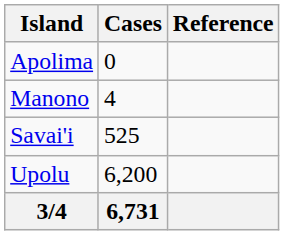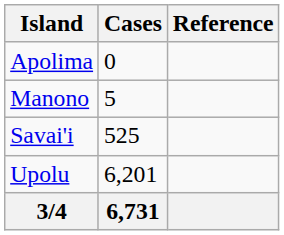Manono | Cases: 4 -> 5
Upolu | Cases: 6,200 -> 6,201
